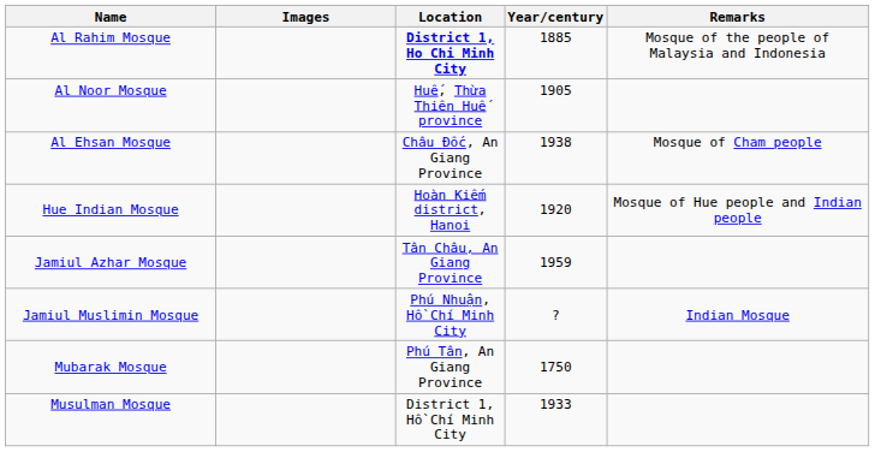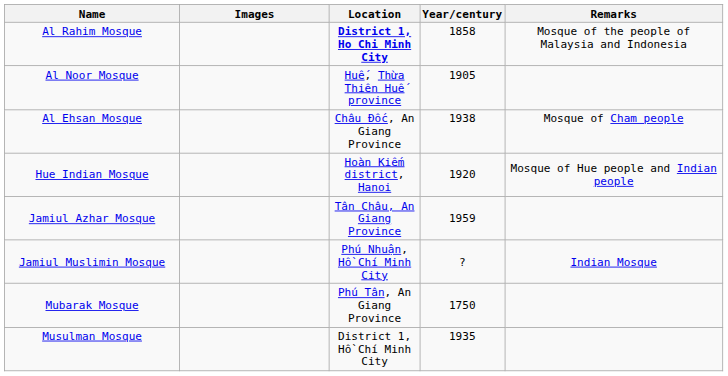Al Rahim Mosque | Year/century: 1885 -> 1858
Musulman Mosque | Year/century: 1933 -> 1935
